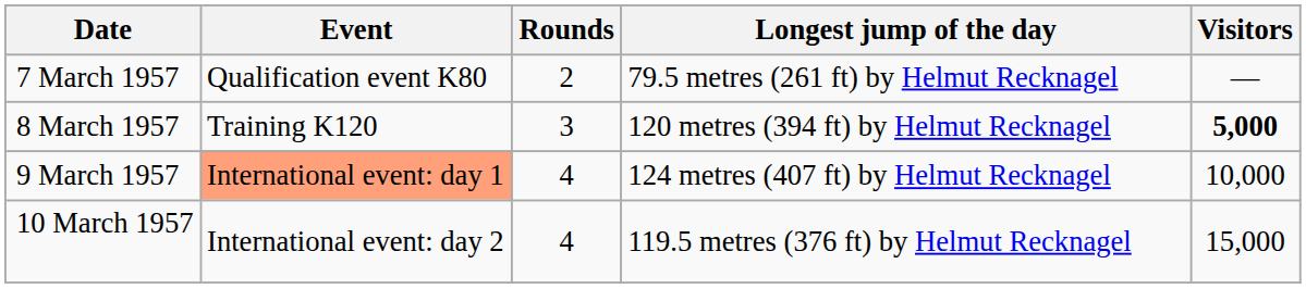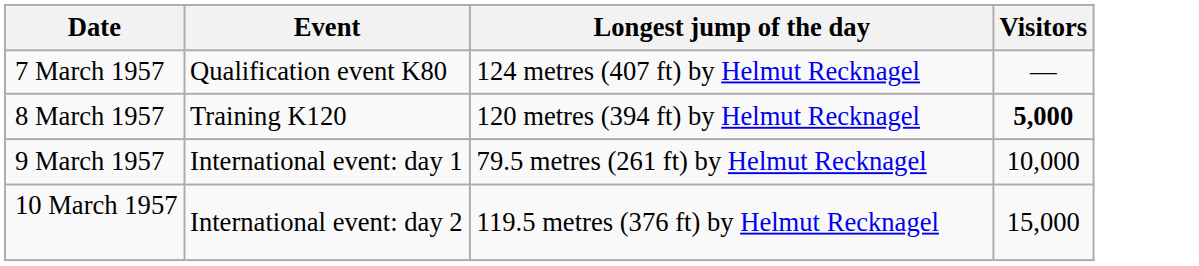- column: Rounds | 2 | 3 | 4 | 4
7 March 1957 | Longest jump of the day: 79.5 metres (261 ft) by Helmut Recknagel -> 124 metres (407 ft) by Helmut Recknagel
9 March 1957 | Event: lightsalmon background -> no background
9 March 1957 | Longest jump of the day: 124 metres (407 ft) by Helmut Recknagel -> 79.5 metres (261 ft) by Helmut Recknagel
